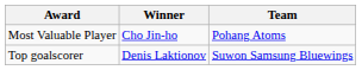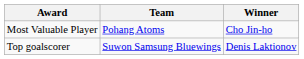columns swapped: Winner <-> Team
